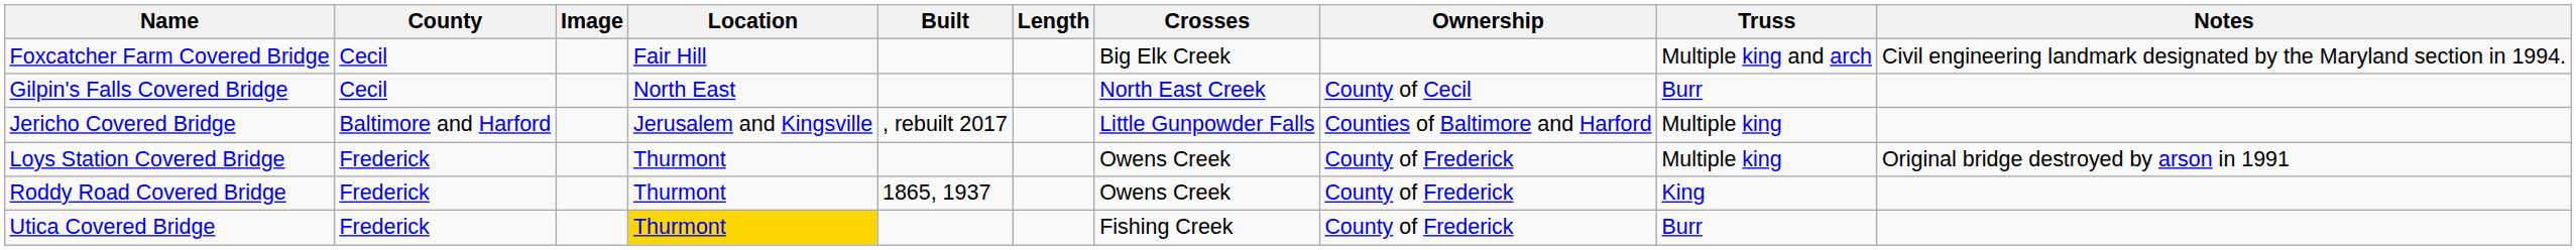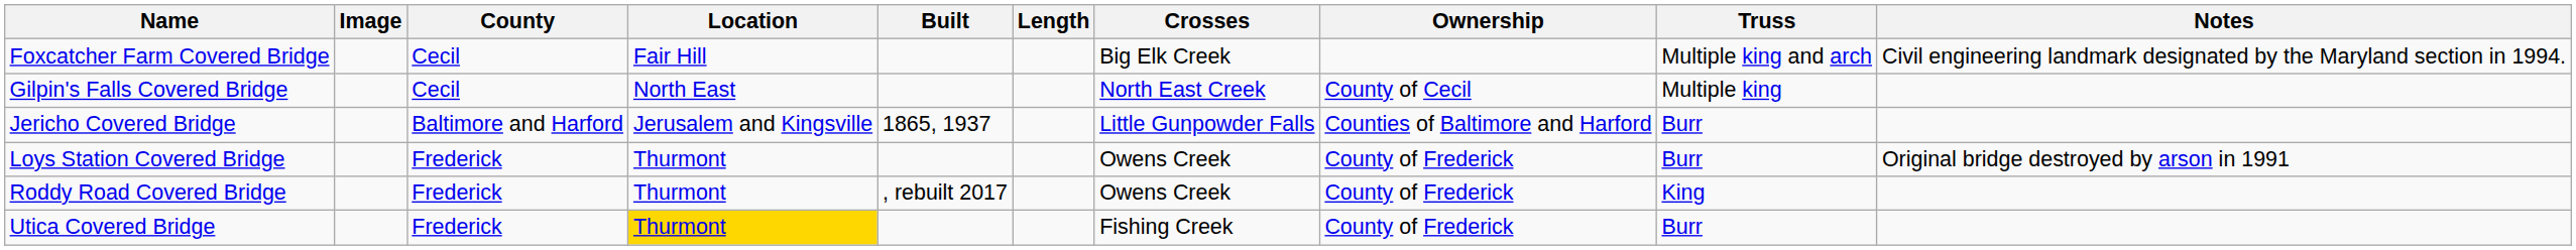columns swapped: Image <-> County
Gilpin's Falls Covered Bridge | Truss: Burr -> Multiple king
Jericho Covered Bridge | Built: , rebuilt 2017 -> 1865, 1937
Jericho Covered Bridge | Truss: Multiple king -> Burr
Loys Station Covered Bridge | Truss: Multiple king -> Burr
Roddy Road Covered Bridge | Built: 1865, 1937 -> , rebuilt 2017
